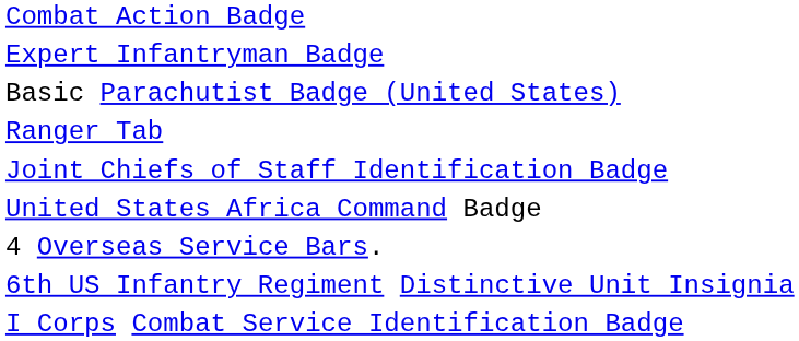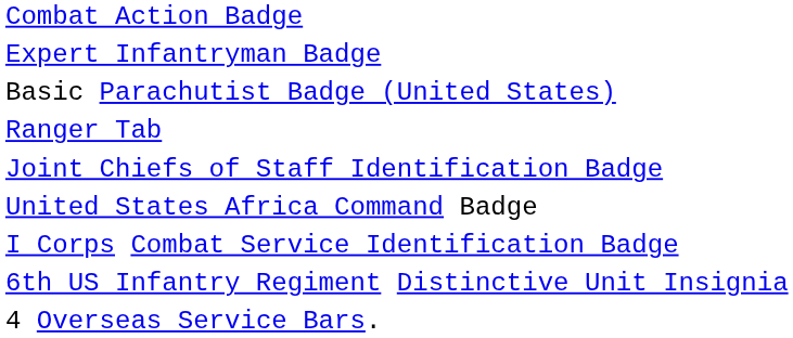rows swapped: I Corps Combat Service Identification Badge <-> 4 Overseas Service Bars.
